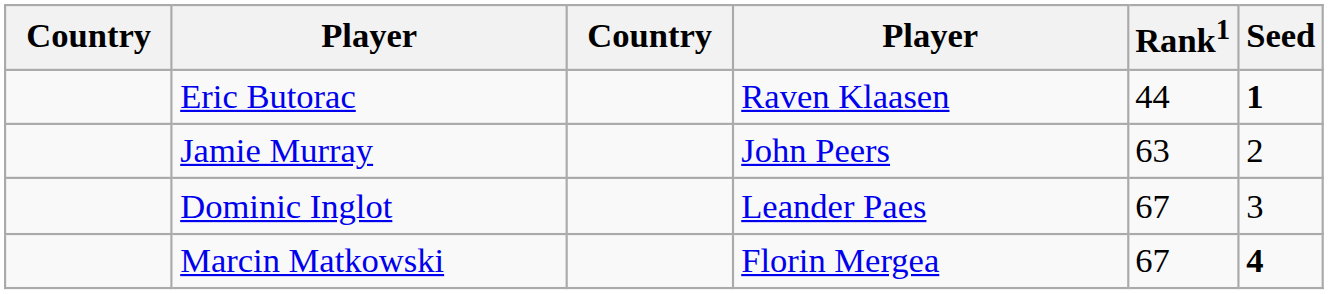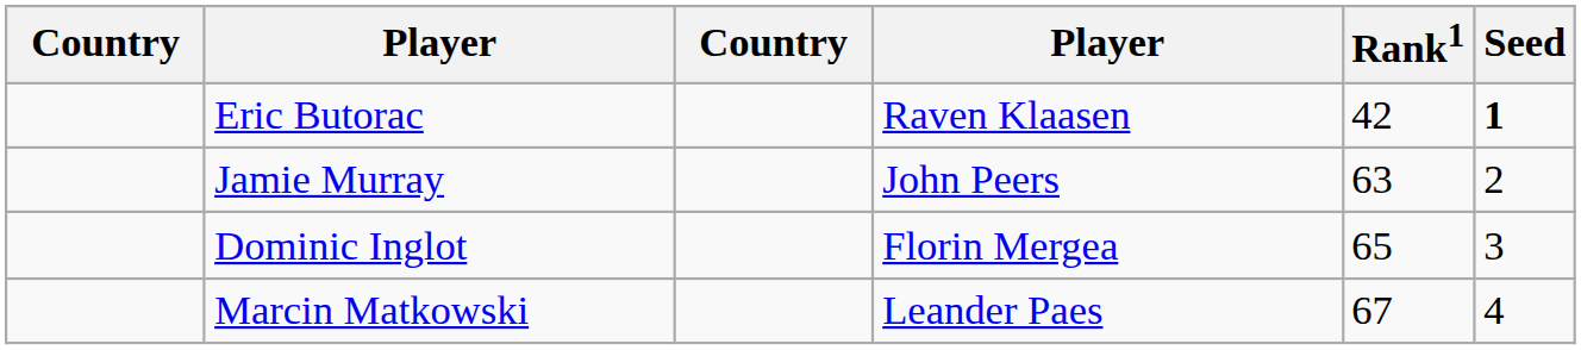Eric Butorac | Rank1: 44 -> 42
Dominic Inglot | column 4: Leander Paes -> Florin Mergea
Dominic Inglot | Rank1: 67 -> 65
Marcin Matkowski | column 4: Florin Mergea -> Leander Paes
Marcin Matkowski | Seed: bold -> normal
